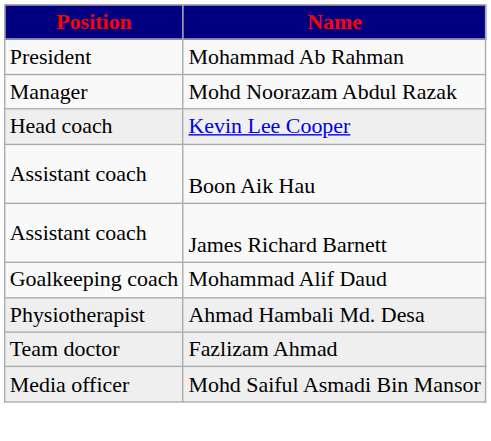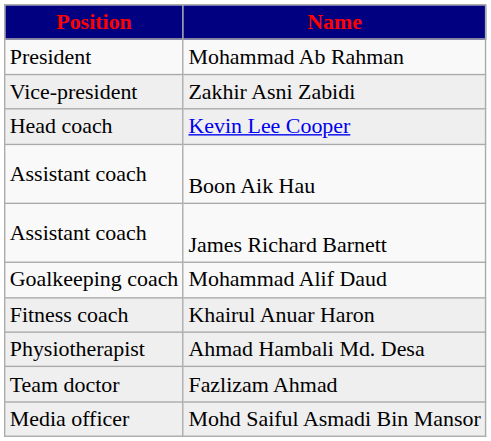+ row: Vice-president | Zakhir Asni Zabidi
- row: Manager | Mohd Noorazam Abdul Razak
+ row: Fitness coach | Khairul Anuar Haron
